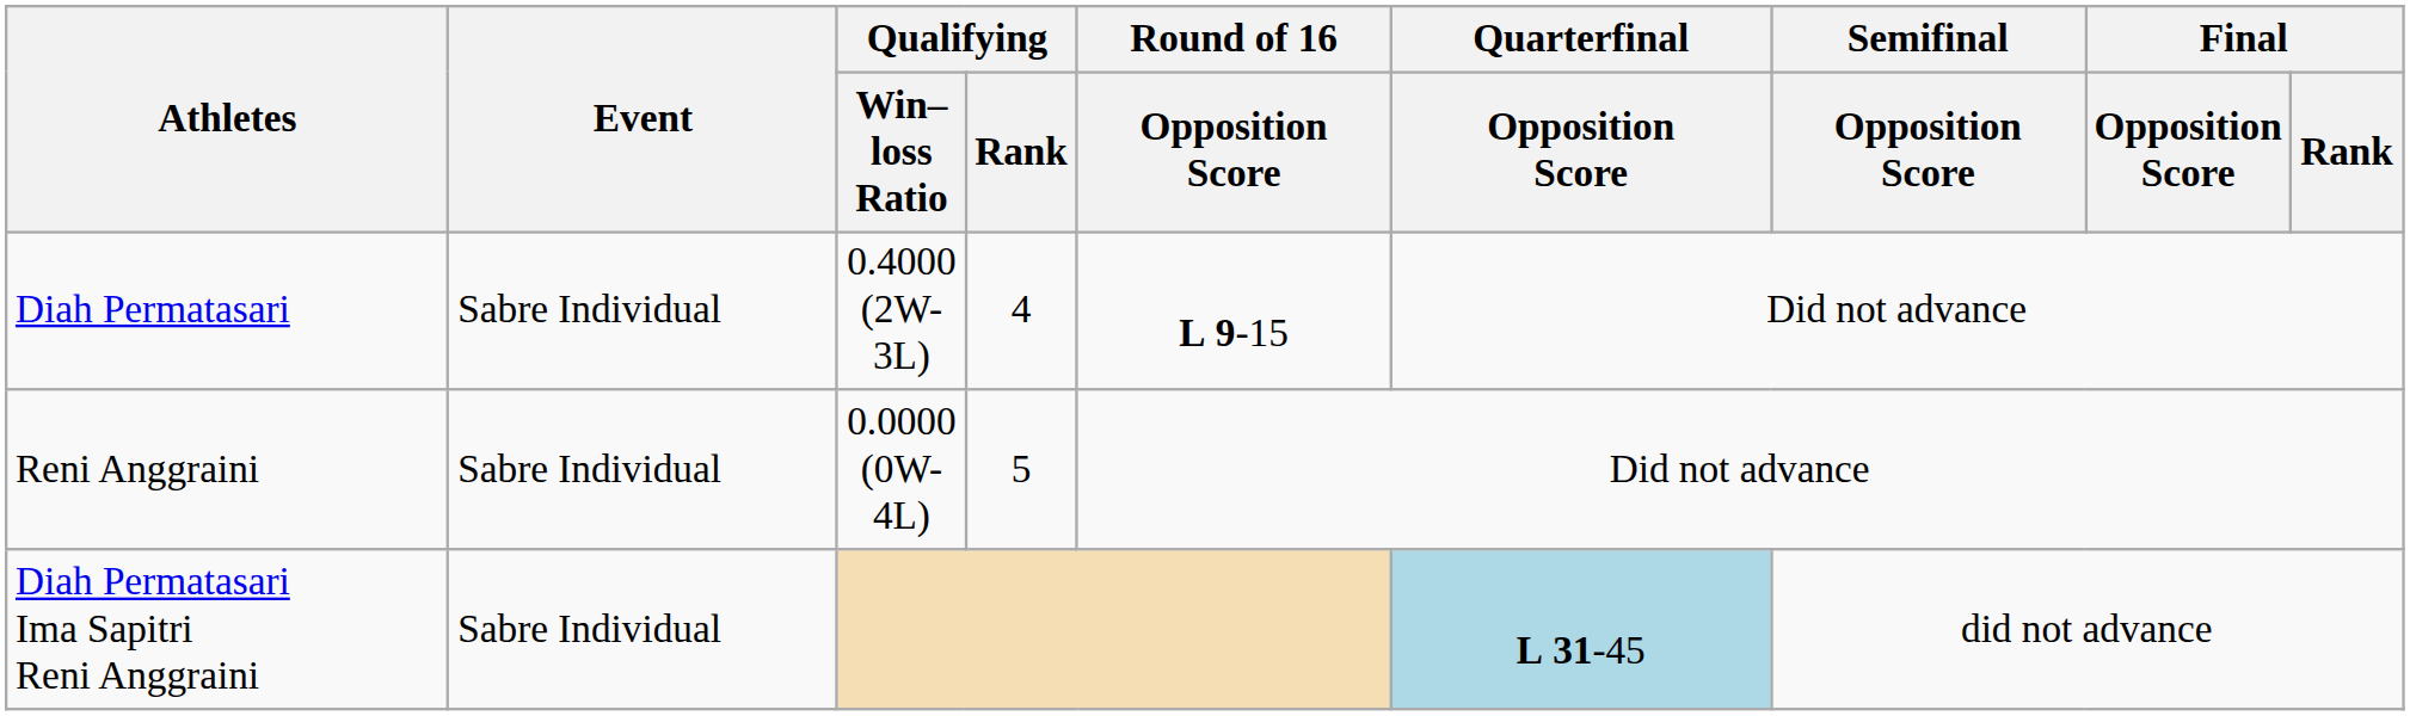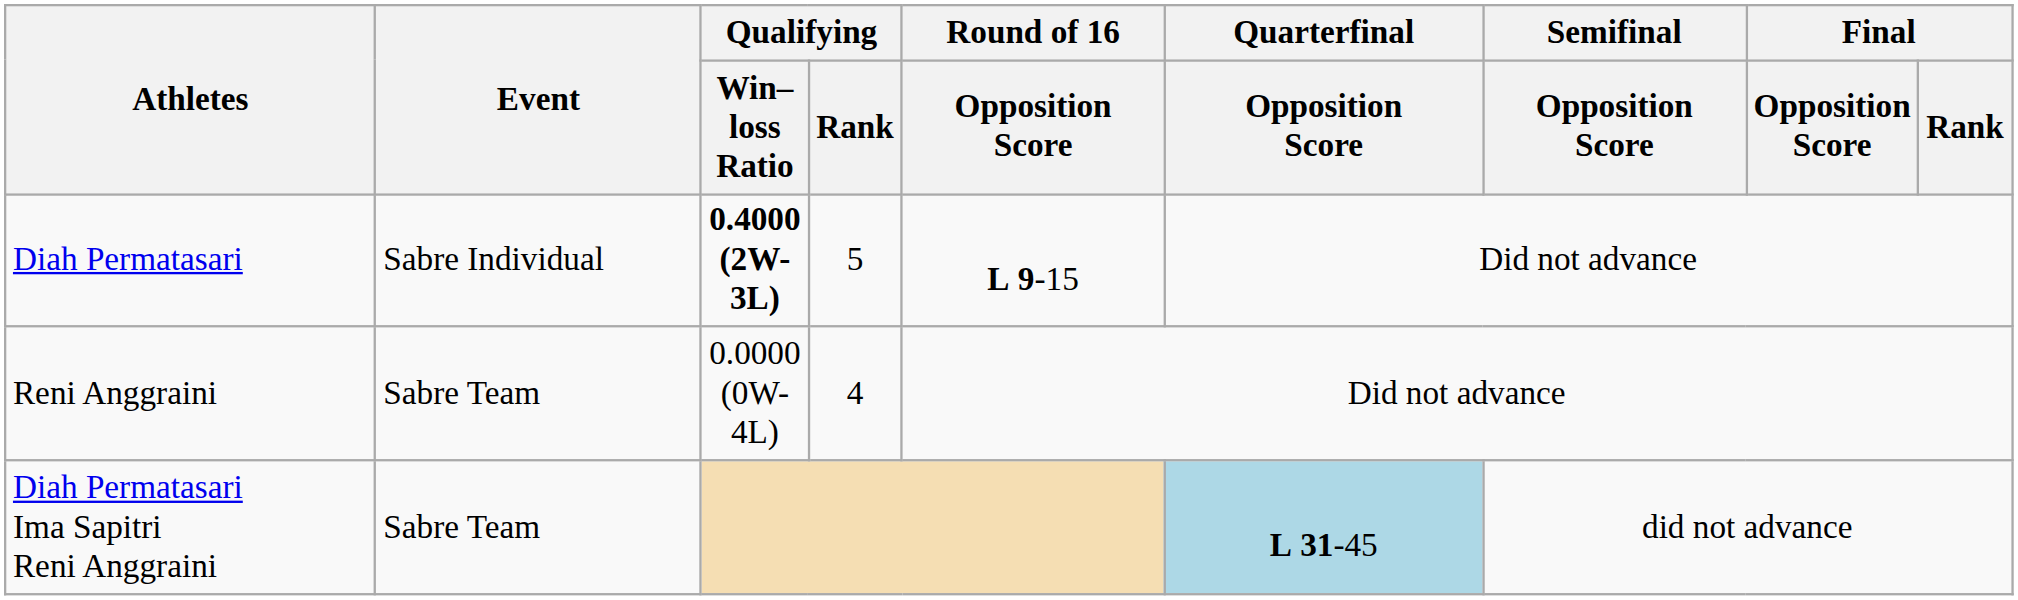Diah Permatasari | Qualifying / Win–loss Ratio: normal -> bold
Diah Permatasari | Qualifying / Rank: 4 -> 5
Reni Anggraini | Event: Sabre Individual -> Sabre Team
Reni Anggraini | Qualifying / Rank: 5 -> 4
Diah Permatasari Ima Sapitri Reni Anggraini | Event: Sabre Individual -> Sabre Team
